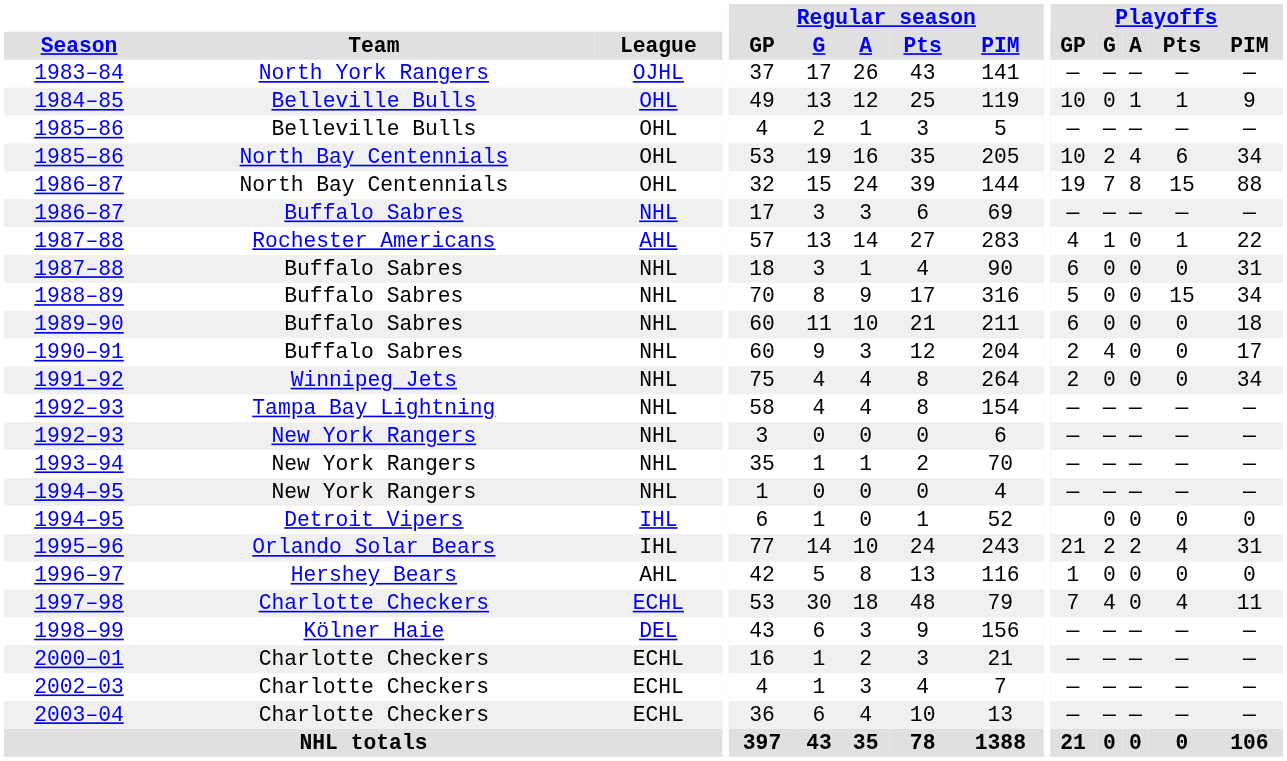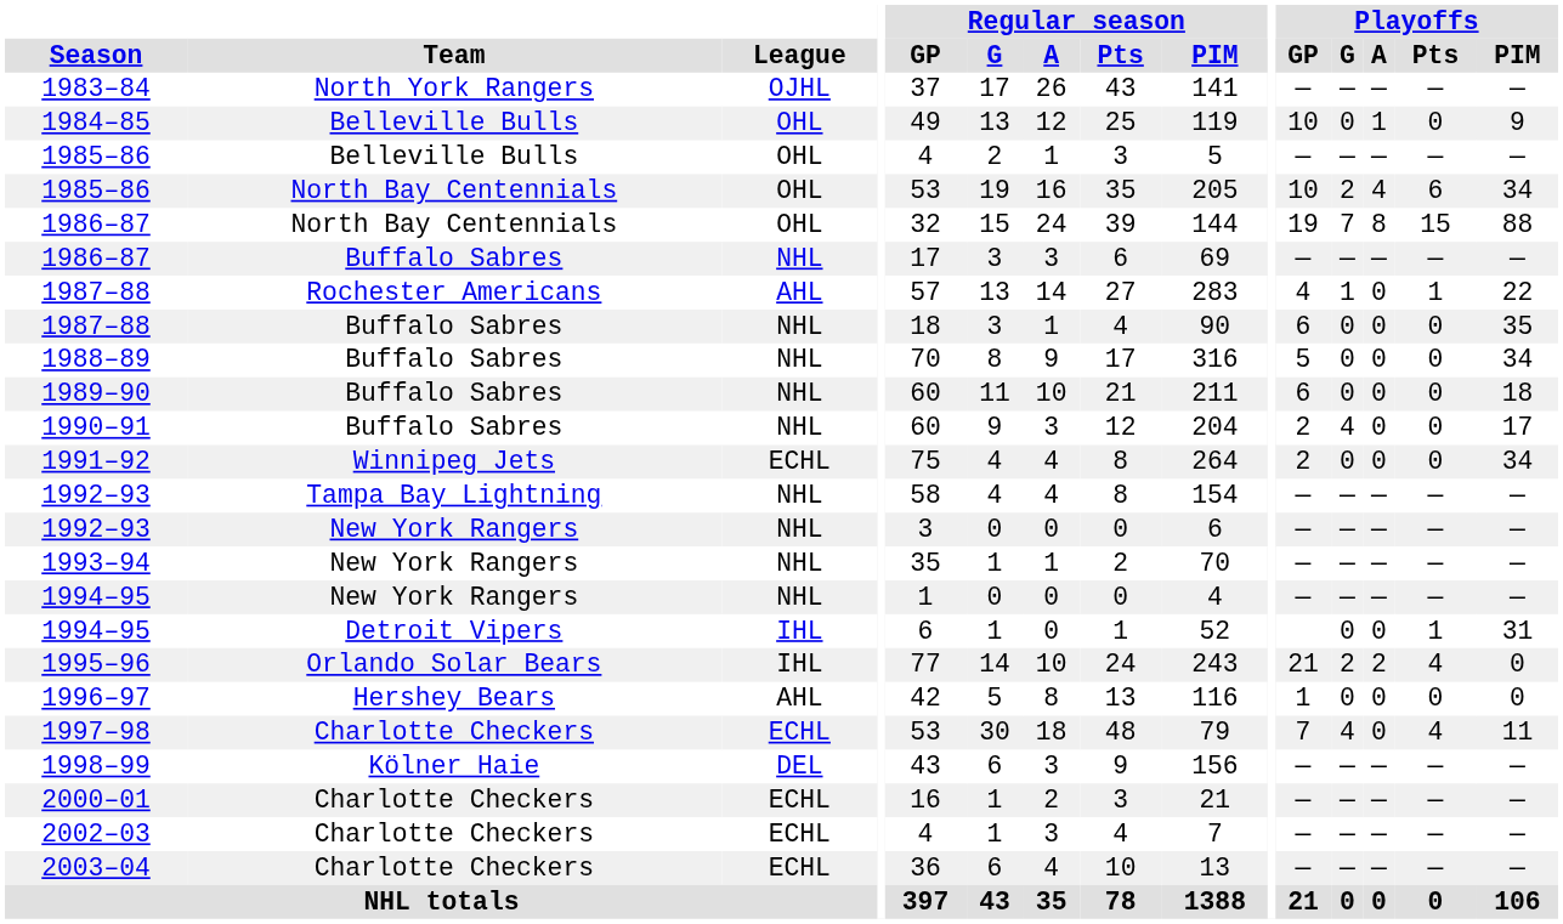1984–85 | Playoffs / Pts: 1 -> 0
1987–88 / Buffalo Sabres | Playoffs / PIM: 31 -> 35
1988–89 | Playoffs / Pts: 15 -> 0
1991–92 | League: NHL -> ECHL
1994–95 / Detroit Vipers | Playoffs / Pts: 0 -> 1
1994–95 / Detroit Vipers | Playoffs / PIM: 0 -> 31
1995–96 | Playoffs / PIM: 31 -> 0
